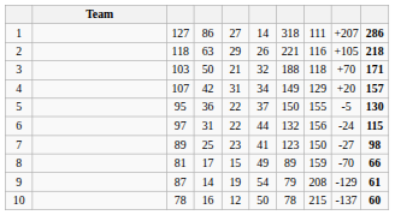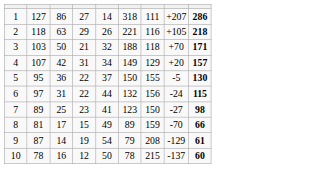- column: Team
